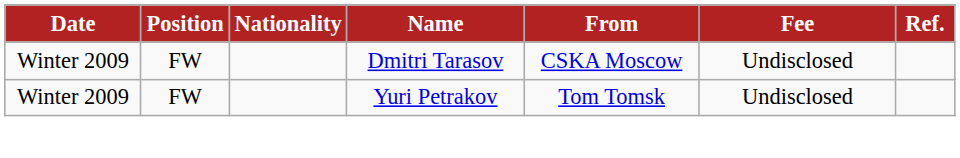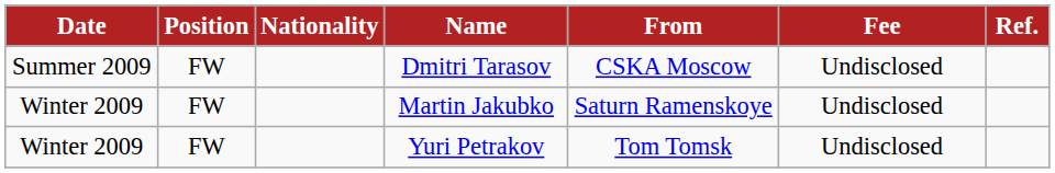Dmitri Tarasov | Date: Winter 2009 -> Summer 2009
+ row: Winter 2009 | FW | Martin Jakubko | Saturn Ramenskoye | Undisclosed
